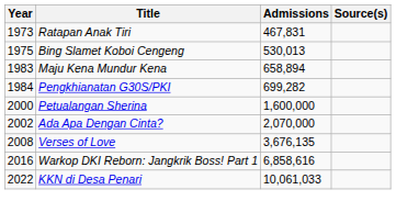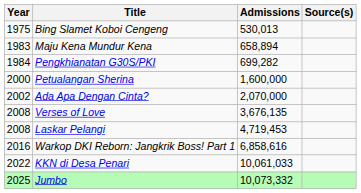- row: 1973 | Ratapan Anak Tiri | 467,831
+ row: 2008 | Laskar Pelangi | 4,719,453
+ row: 2025 | Jumbo | 10,073,332
